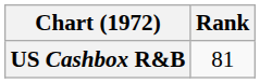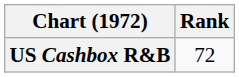US Cashbox R&B | Rank: 81 -> 72
